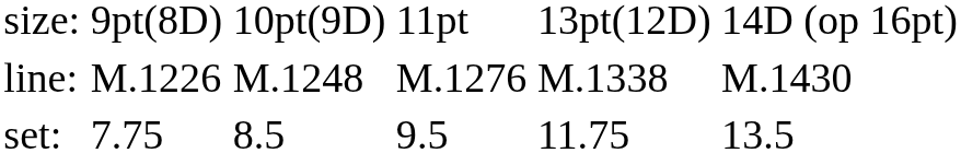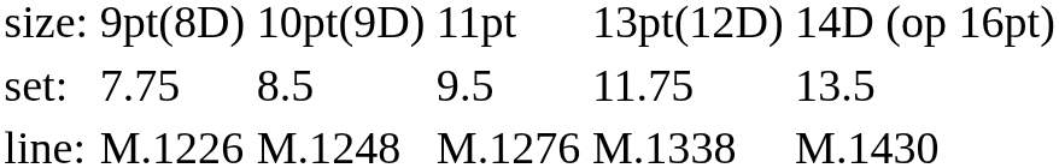rows swapped: set: <-> line:
